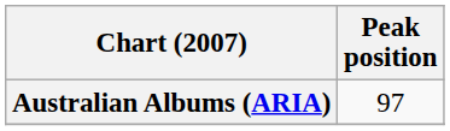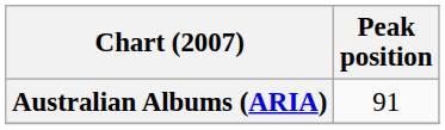Australian Albums (ARIA) | Peak position: 97 -> 91
